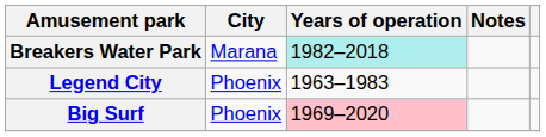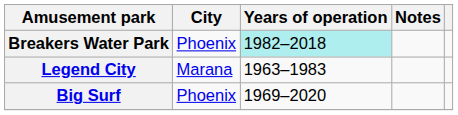Breakers Water Park | City: Marana -> Phoenix
Legend City | City: Phoenix -> Marana
Big Surf | Years of operation: pink background -> no background
